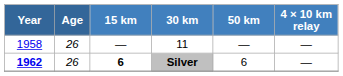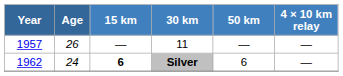11 | Year: 1958 -> 1957
Silver | Year: bold -> normal
Silver | Age: 26 -> 24
